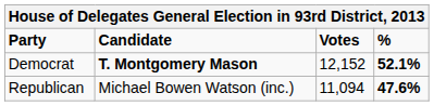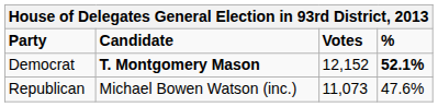Republican | Votes: 11,094 -> 11,073
Republican | %: bold -> normal
